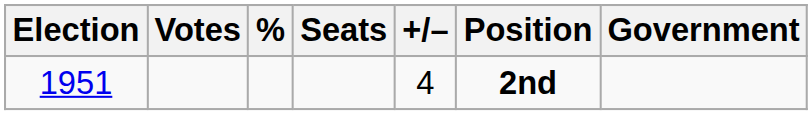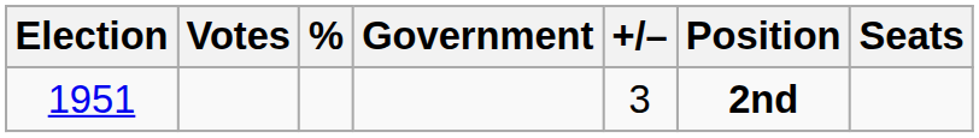columns swapped: Seats <-> Government
1951 | +/–: 4 -> 3
